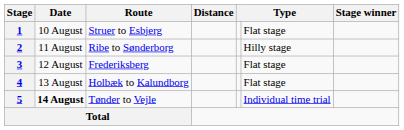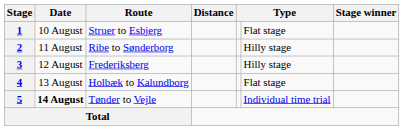3 | column 6: Flat stage -> Hilly stage
